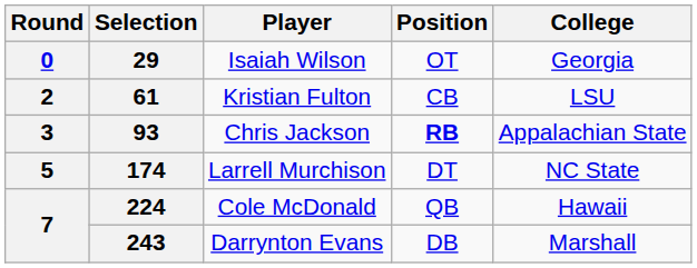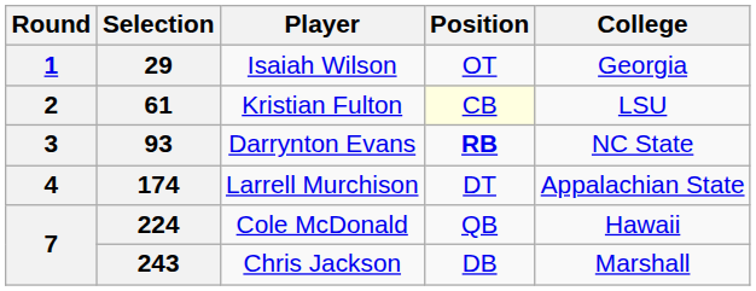29 | Round: 0 -> 1
61 | Position: no background -> lightyellow background
93 | Player: Chris Jackson -> Darrynton Evans
93 | College: Appalachian State -> NC State
174 | Round: 5 -> 4
174 | College: NC State -> Appalachian State
243 | Player: Darrynton Evans -> Chris Jackson
